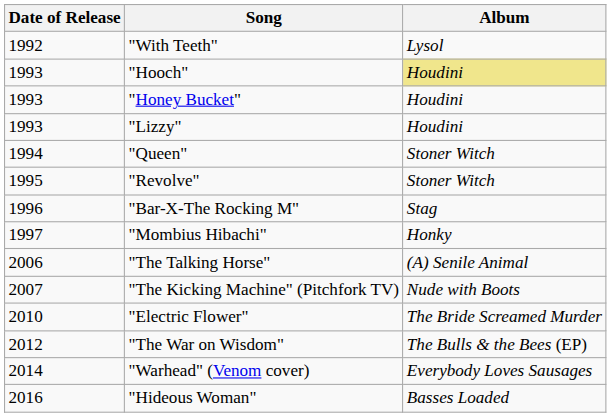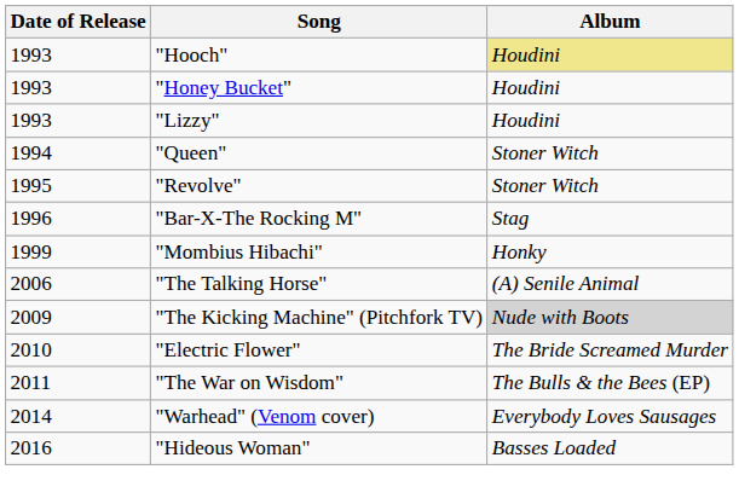- row: 1992 | "With Teeth" | Lysol
"Mombius Hibachi" | Date of Release: 1997 -> 1999
"The Kicking Machine" (Pitchfork TV) | Date of Release: 2007 -> 2009
"The Kicking Machine" (Pitchfork TV) | Album: no background -> lightgrey background
"The War on Wisdom" | Date of Release: 2012 -> 2011
